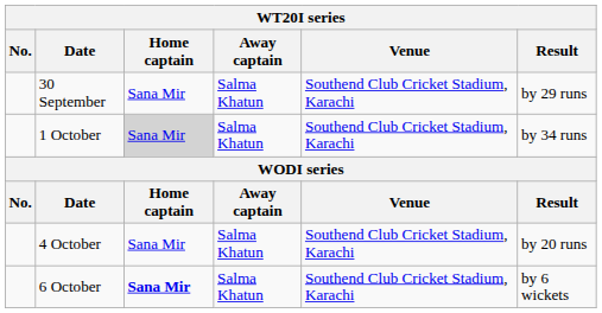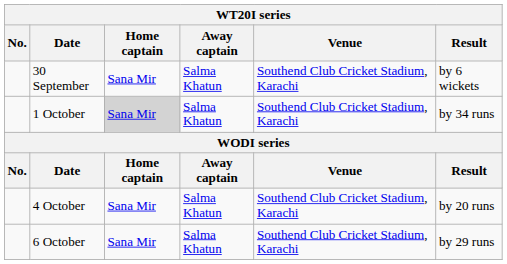30 September | Result: by 29 runs -> by 6 wickets
6 October | Home captain: bold -> normal
6 October | Result: by 6 wickets -> by 29 runs
